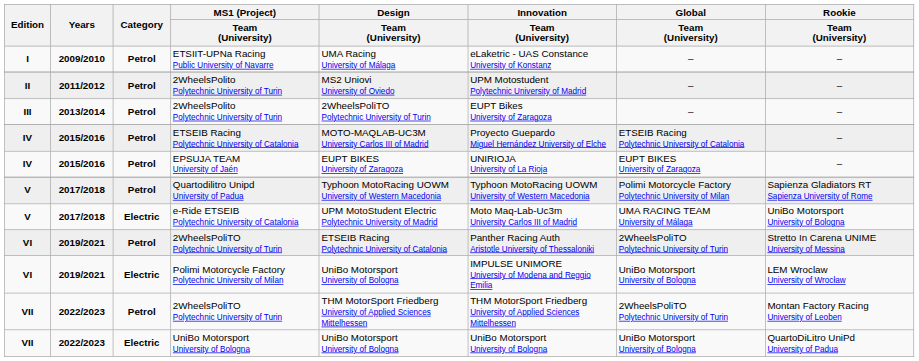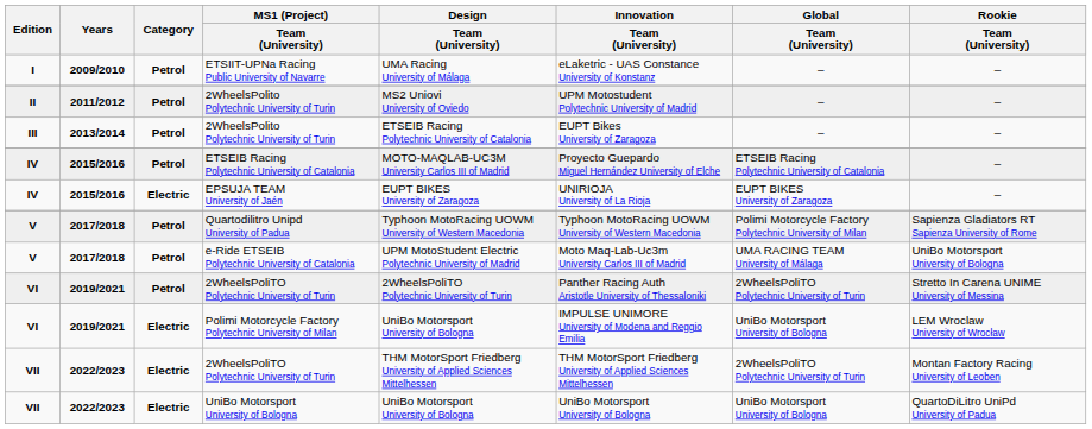III / 2WheelsPolito Polytechnic University of Turin | Design / Team (University): 2WheelsPoliTO Polytechnic University of Turin -> ETSEIB Racing Polytechnic University of Catalonia
EPSUJA TEAM University of Jaén | Category: Petrol -> Electric
e-Ride ETSEIB Polytechnic University of Catalonia | Category: Electric -> Petrol
VI / 2WheelsPoliTO Polytechnic University of Turin | Design / Team (University): ETSEIB Racing Polytechnic University of Catalonia -> 2WheelsPoliTO Polytechnic University of Turin
VII / 2WheelsPoliTO Polytechnic University of Turin | Category: Petrol -> Electric
